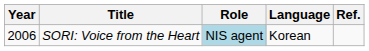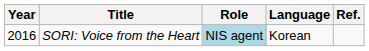SORI: Voice from the Heart | Year: 2006 -> 2016
